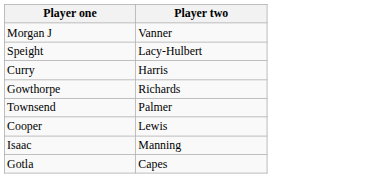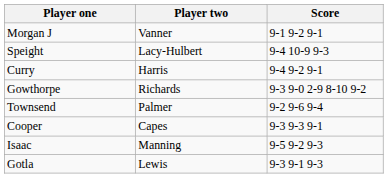+ column: Score | 9-1 9-2 9-1 | 9-4 10-9 9-3 | 9-4 9-2 9-1 | 9-3 9-0 2-9 8-10 9-2 | 9-2 9-6 9-4 | 9-3 9-3 9-1 | 9-5 9-2 9-3 | 9-3 9-1 9-3
Cooper | Player two: Lewis -> Capes
Gotla | Player two: Capes -> Lewis
